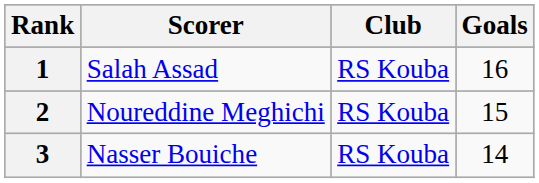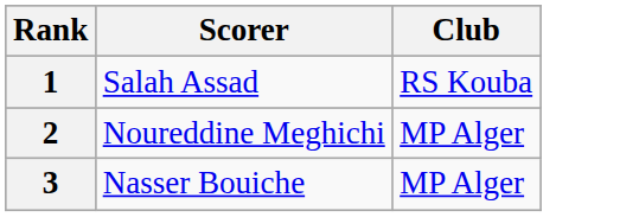- column: Goals | 16 | 15 | 14
2 | Club: RS Kouba -> MP Alger
3 | Club: RS Kouba -> MP Alger
